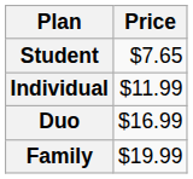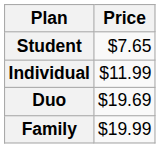Duo | Price: $16.99 -> $19.69
